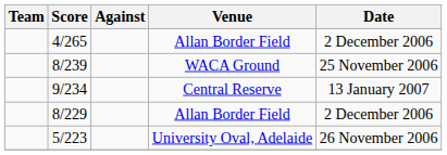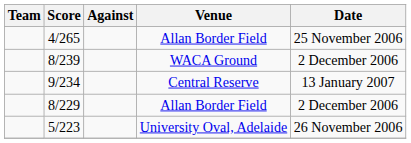4/265 | Date: 2 December 2006 -> 25 November 2006
8/239 | Date: 25 November 2006 -> 2 December 2006
